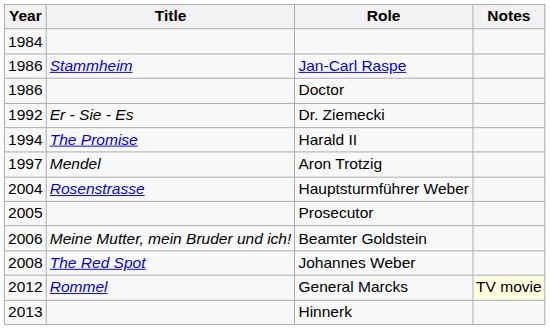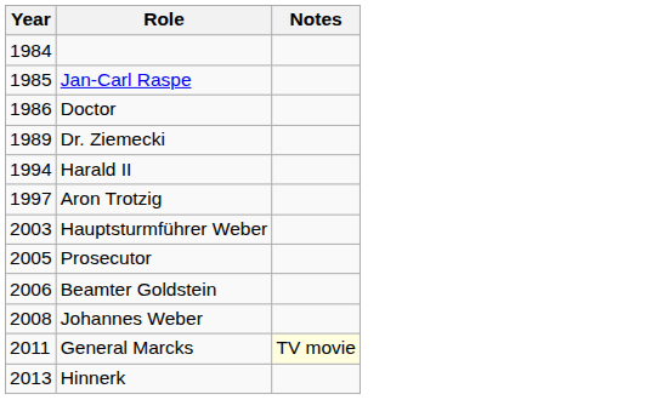- column: Title | Stammheim | Er - Sie - Es | The Promise | Mendel | Rosenstrasse | Meine Mutter, mein Bruder und ich! | The Red Spot | Rommel
Jan-Carl Raspe | Year: 1986 -> 1985
Dr. Ziemecki | Year: 1992 -> 1989
Hauptsturmführer Weber | Year: 2004 -> 2003
General Marcks | Year: 2012 -> 2011
